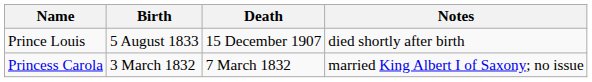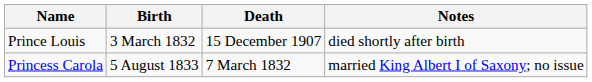Prince Louis | Birth: 5 August 1833 -> 3 March 1832
Princess Carola | Birth: 3 March 1832 -> 5 August 1833
